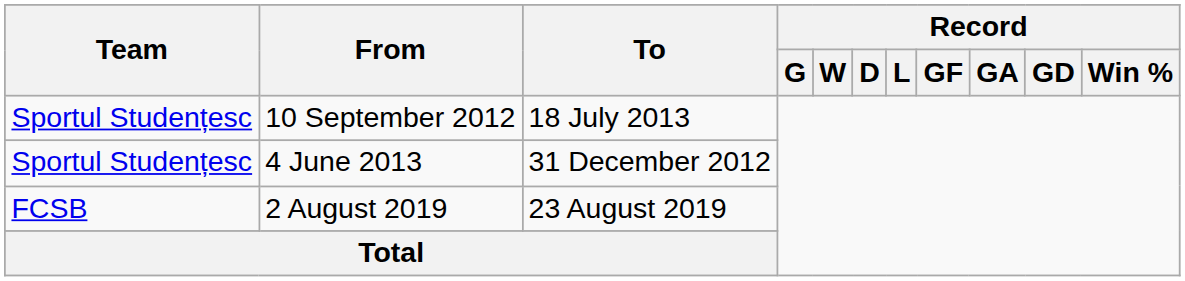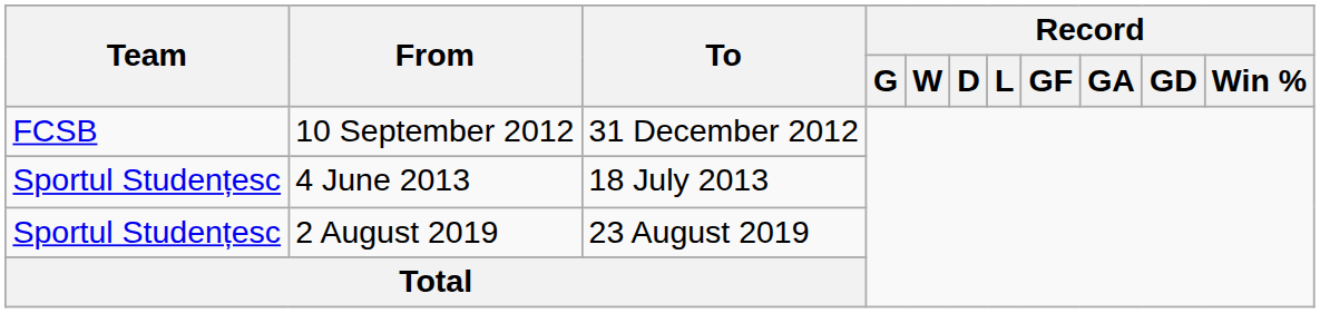10 September 2012 | Team: Sportul Studențesc -> FCSB
10 September 2012 | To: 18 July 2013 -> 31 December 2012
4 June 2013 | To: 31 December 2012 -> 18 July 2013
2 August 2019 | Team: FCSB -> Sportul Studențesc
